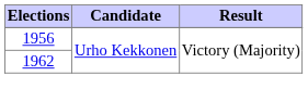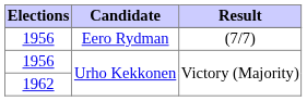+ row: 1956 | Eero Rydman | (7/7)
